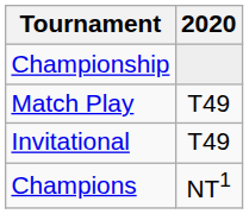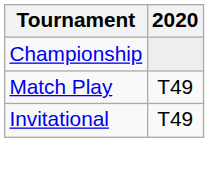- row: Champions | NT1
